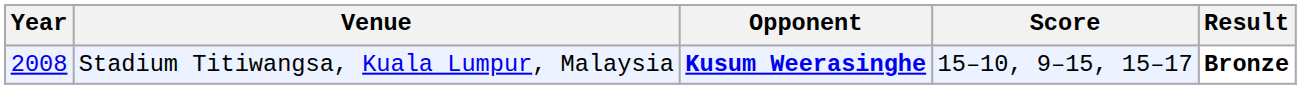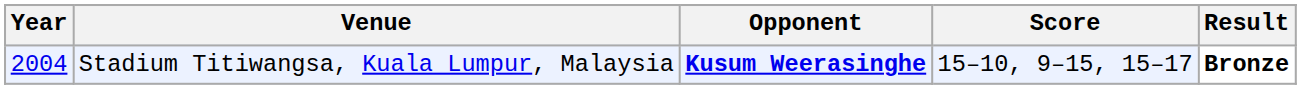Stadium Titiwangsa, Kuala Lumpur, Malaysia | Year: 2008 -> 2004
